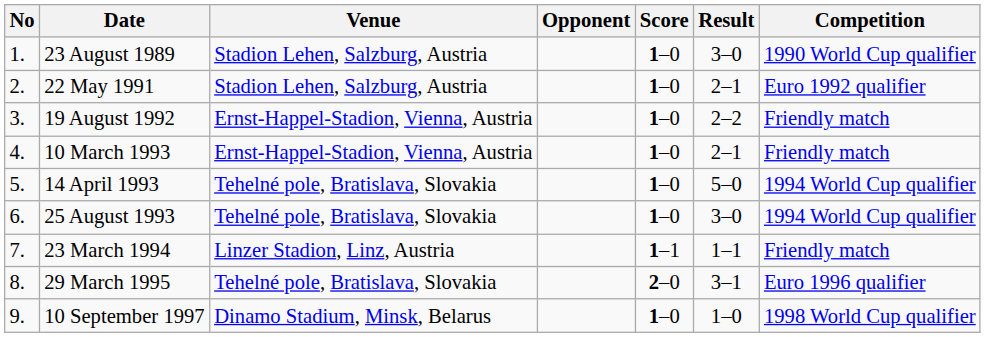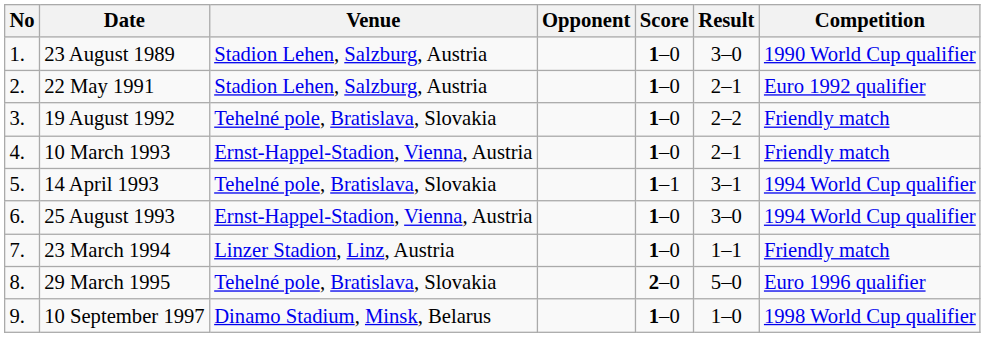19 August 1992 | Venue: Ernst-Happel-Stadion, Vienna, Austria -> Tehelné pole, Bratislava, Slovakia
14 April 1993 | Score: 1–0 -> 1–1
14 April 1993 | Result: 5–0 -> 3–1
25 August 1993 | Venue: Tehelné pole, Bratislava, Slovakia -> Ernst-Happel-Stadion, Vienna, Austria
23 March 1994 | Score: 1–1 -> 1–0
29 March 1995 | Result: 3–1 -> 5–0
